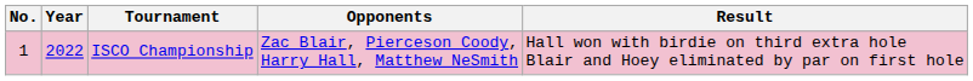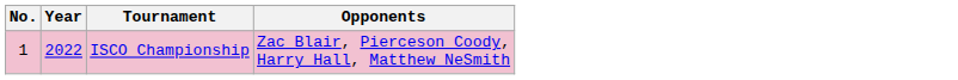- column: Result | Hall won with birdie on third extra hole Blair and Hoey eliminated by par on first hole
